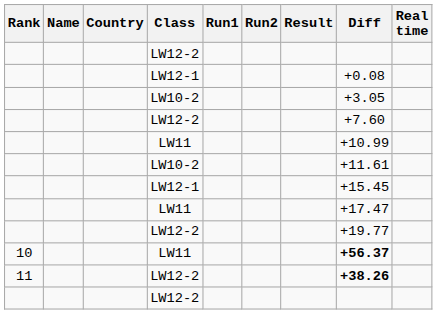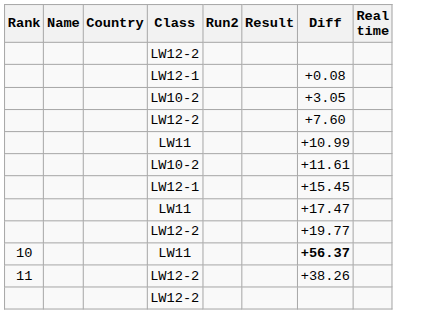- column: Run1
11 / LW12-2 | Diff: bold -> normal
